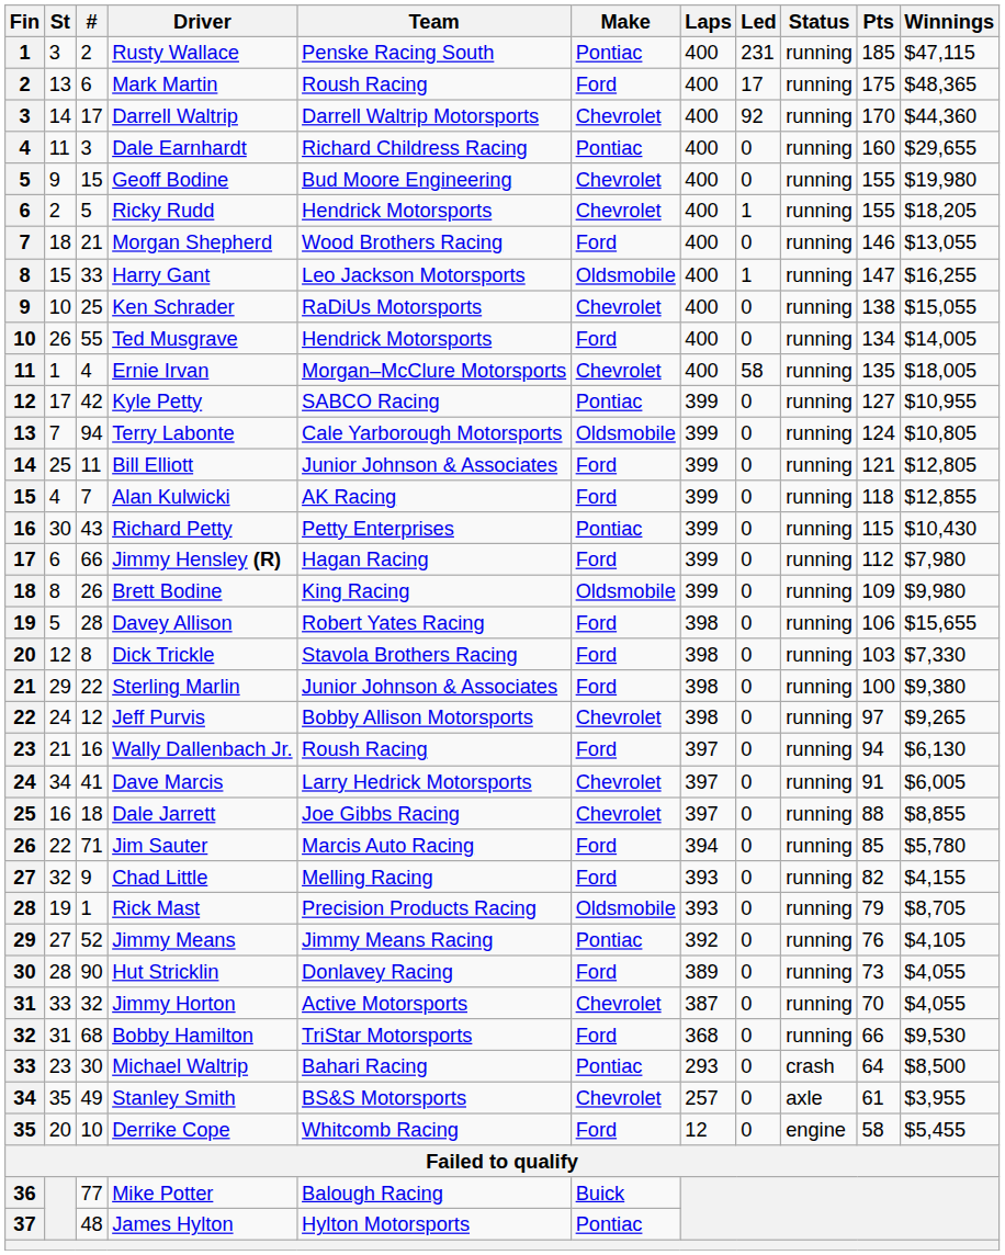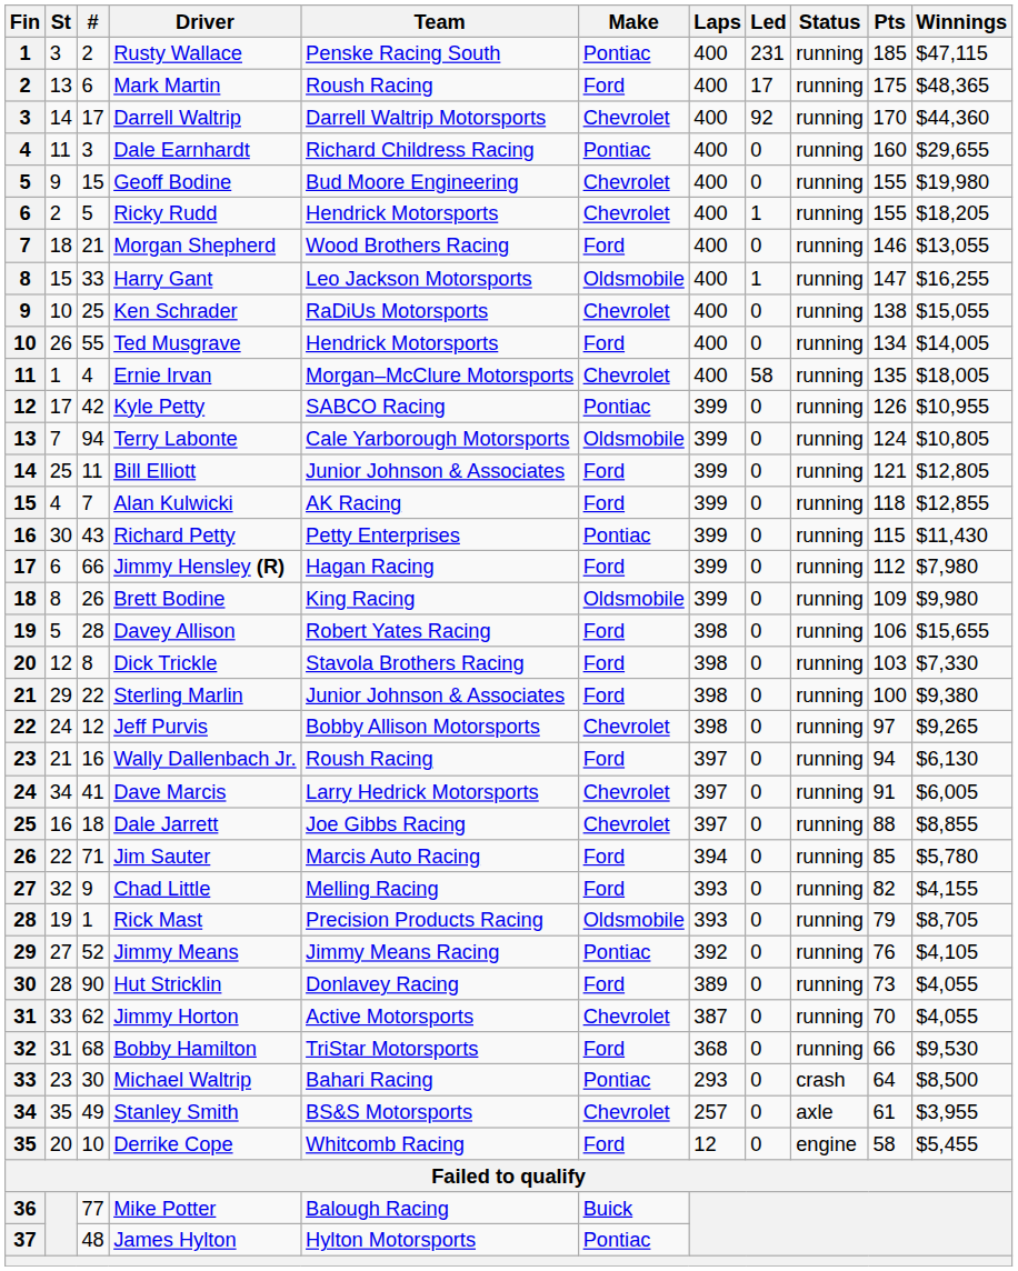Kyle Petty | Pts: 127 -> 126
Richard Petty | Winnings: $10,430 -> $11,430
Jimmy Horton | #: 32 -> 62
